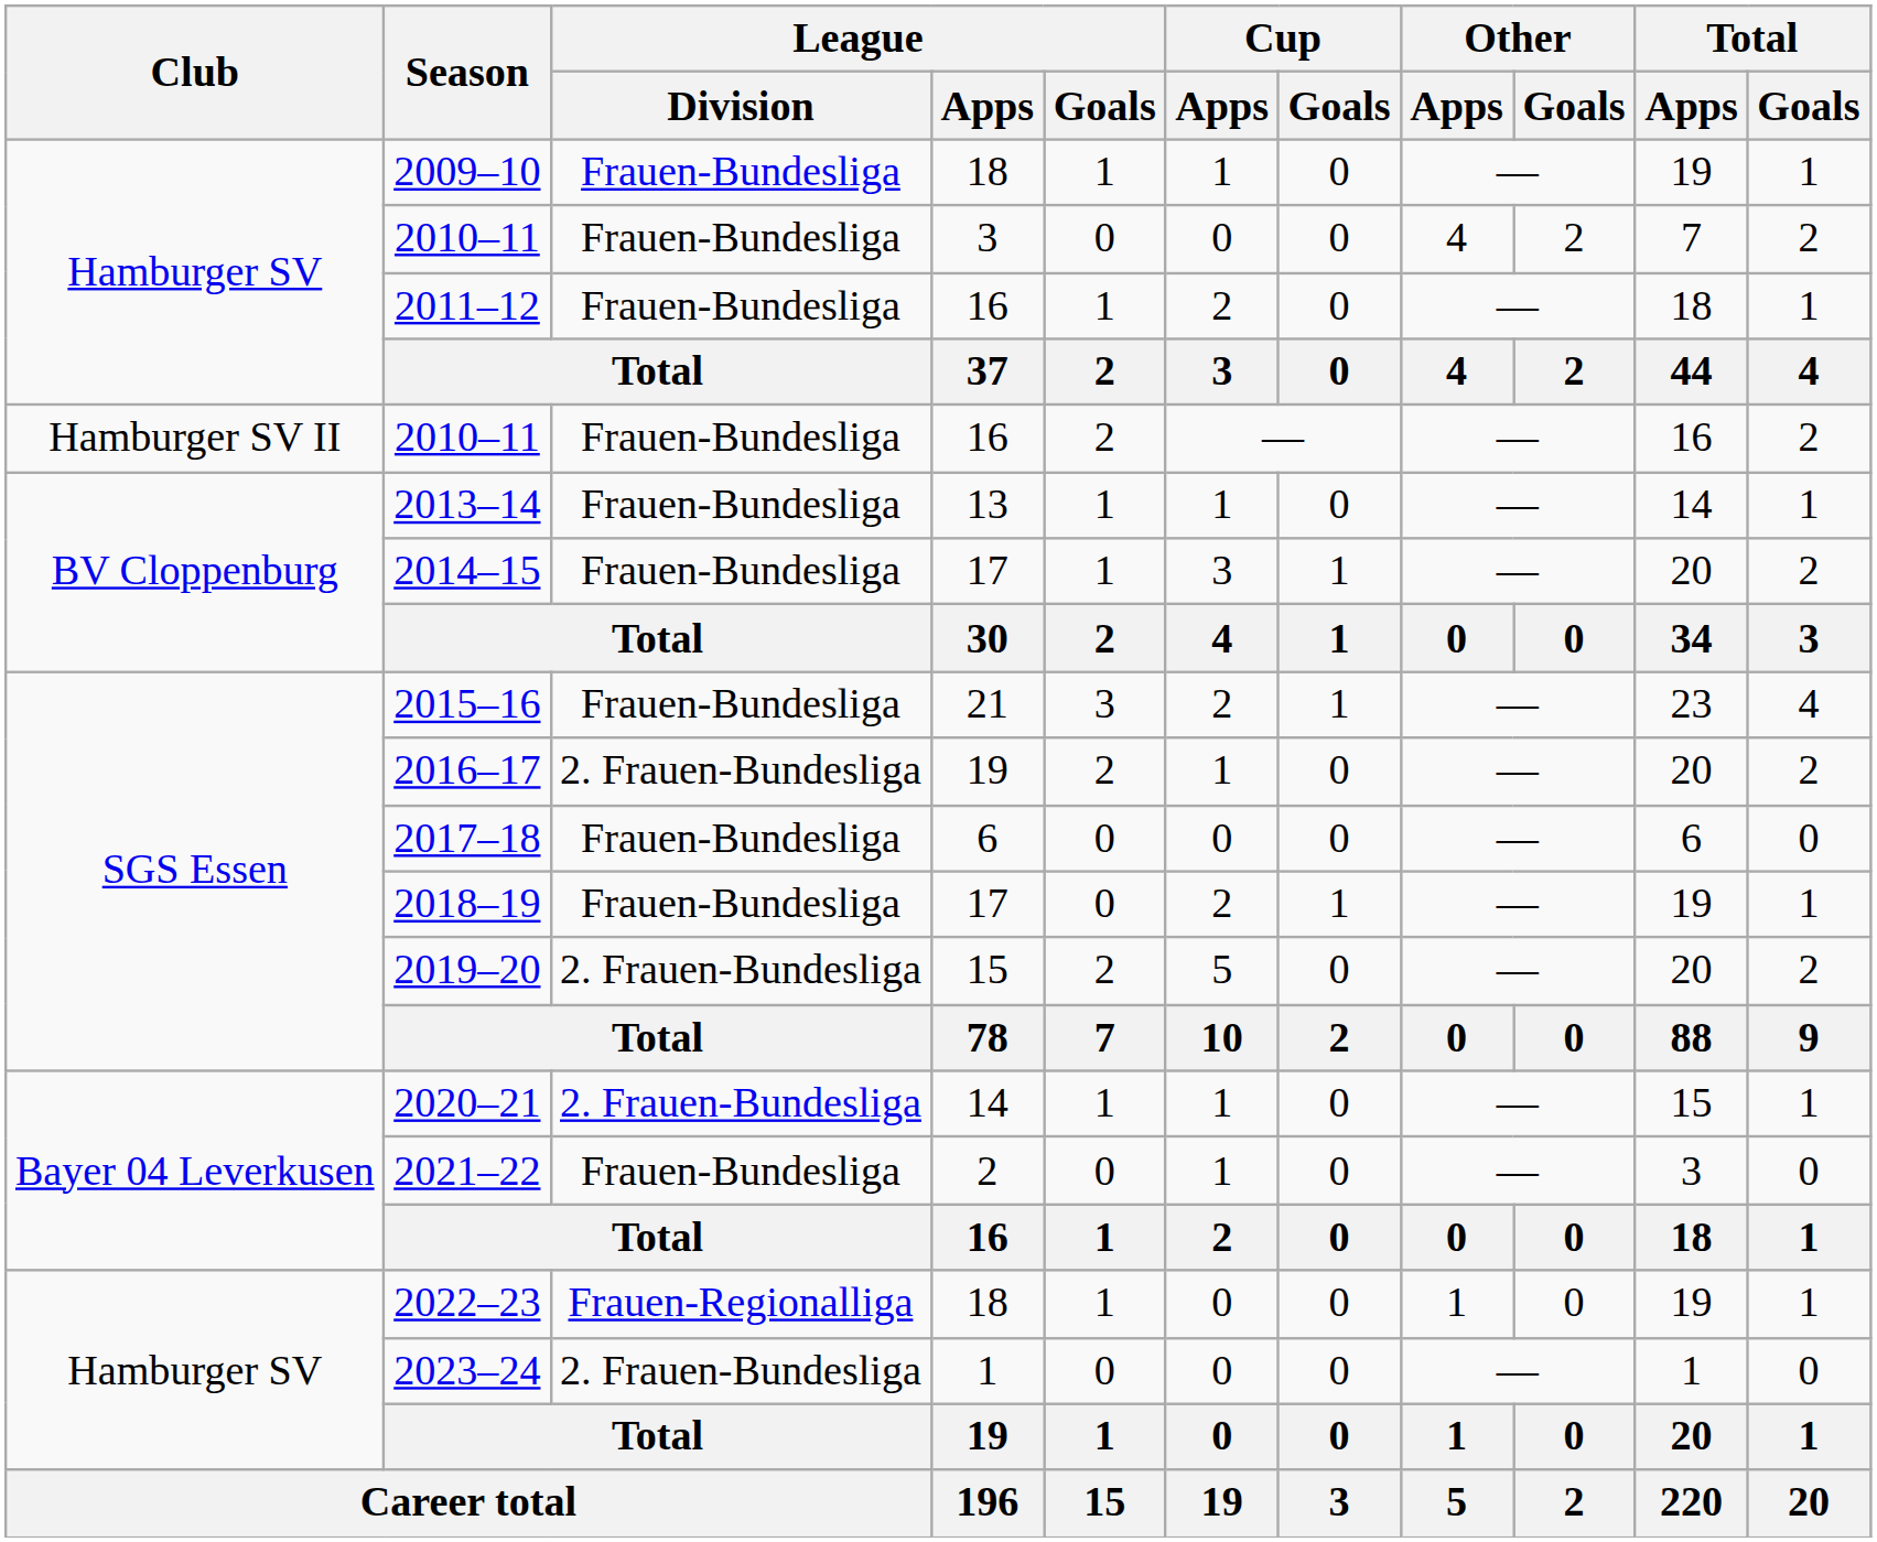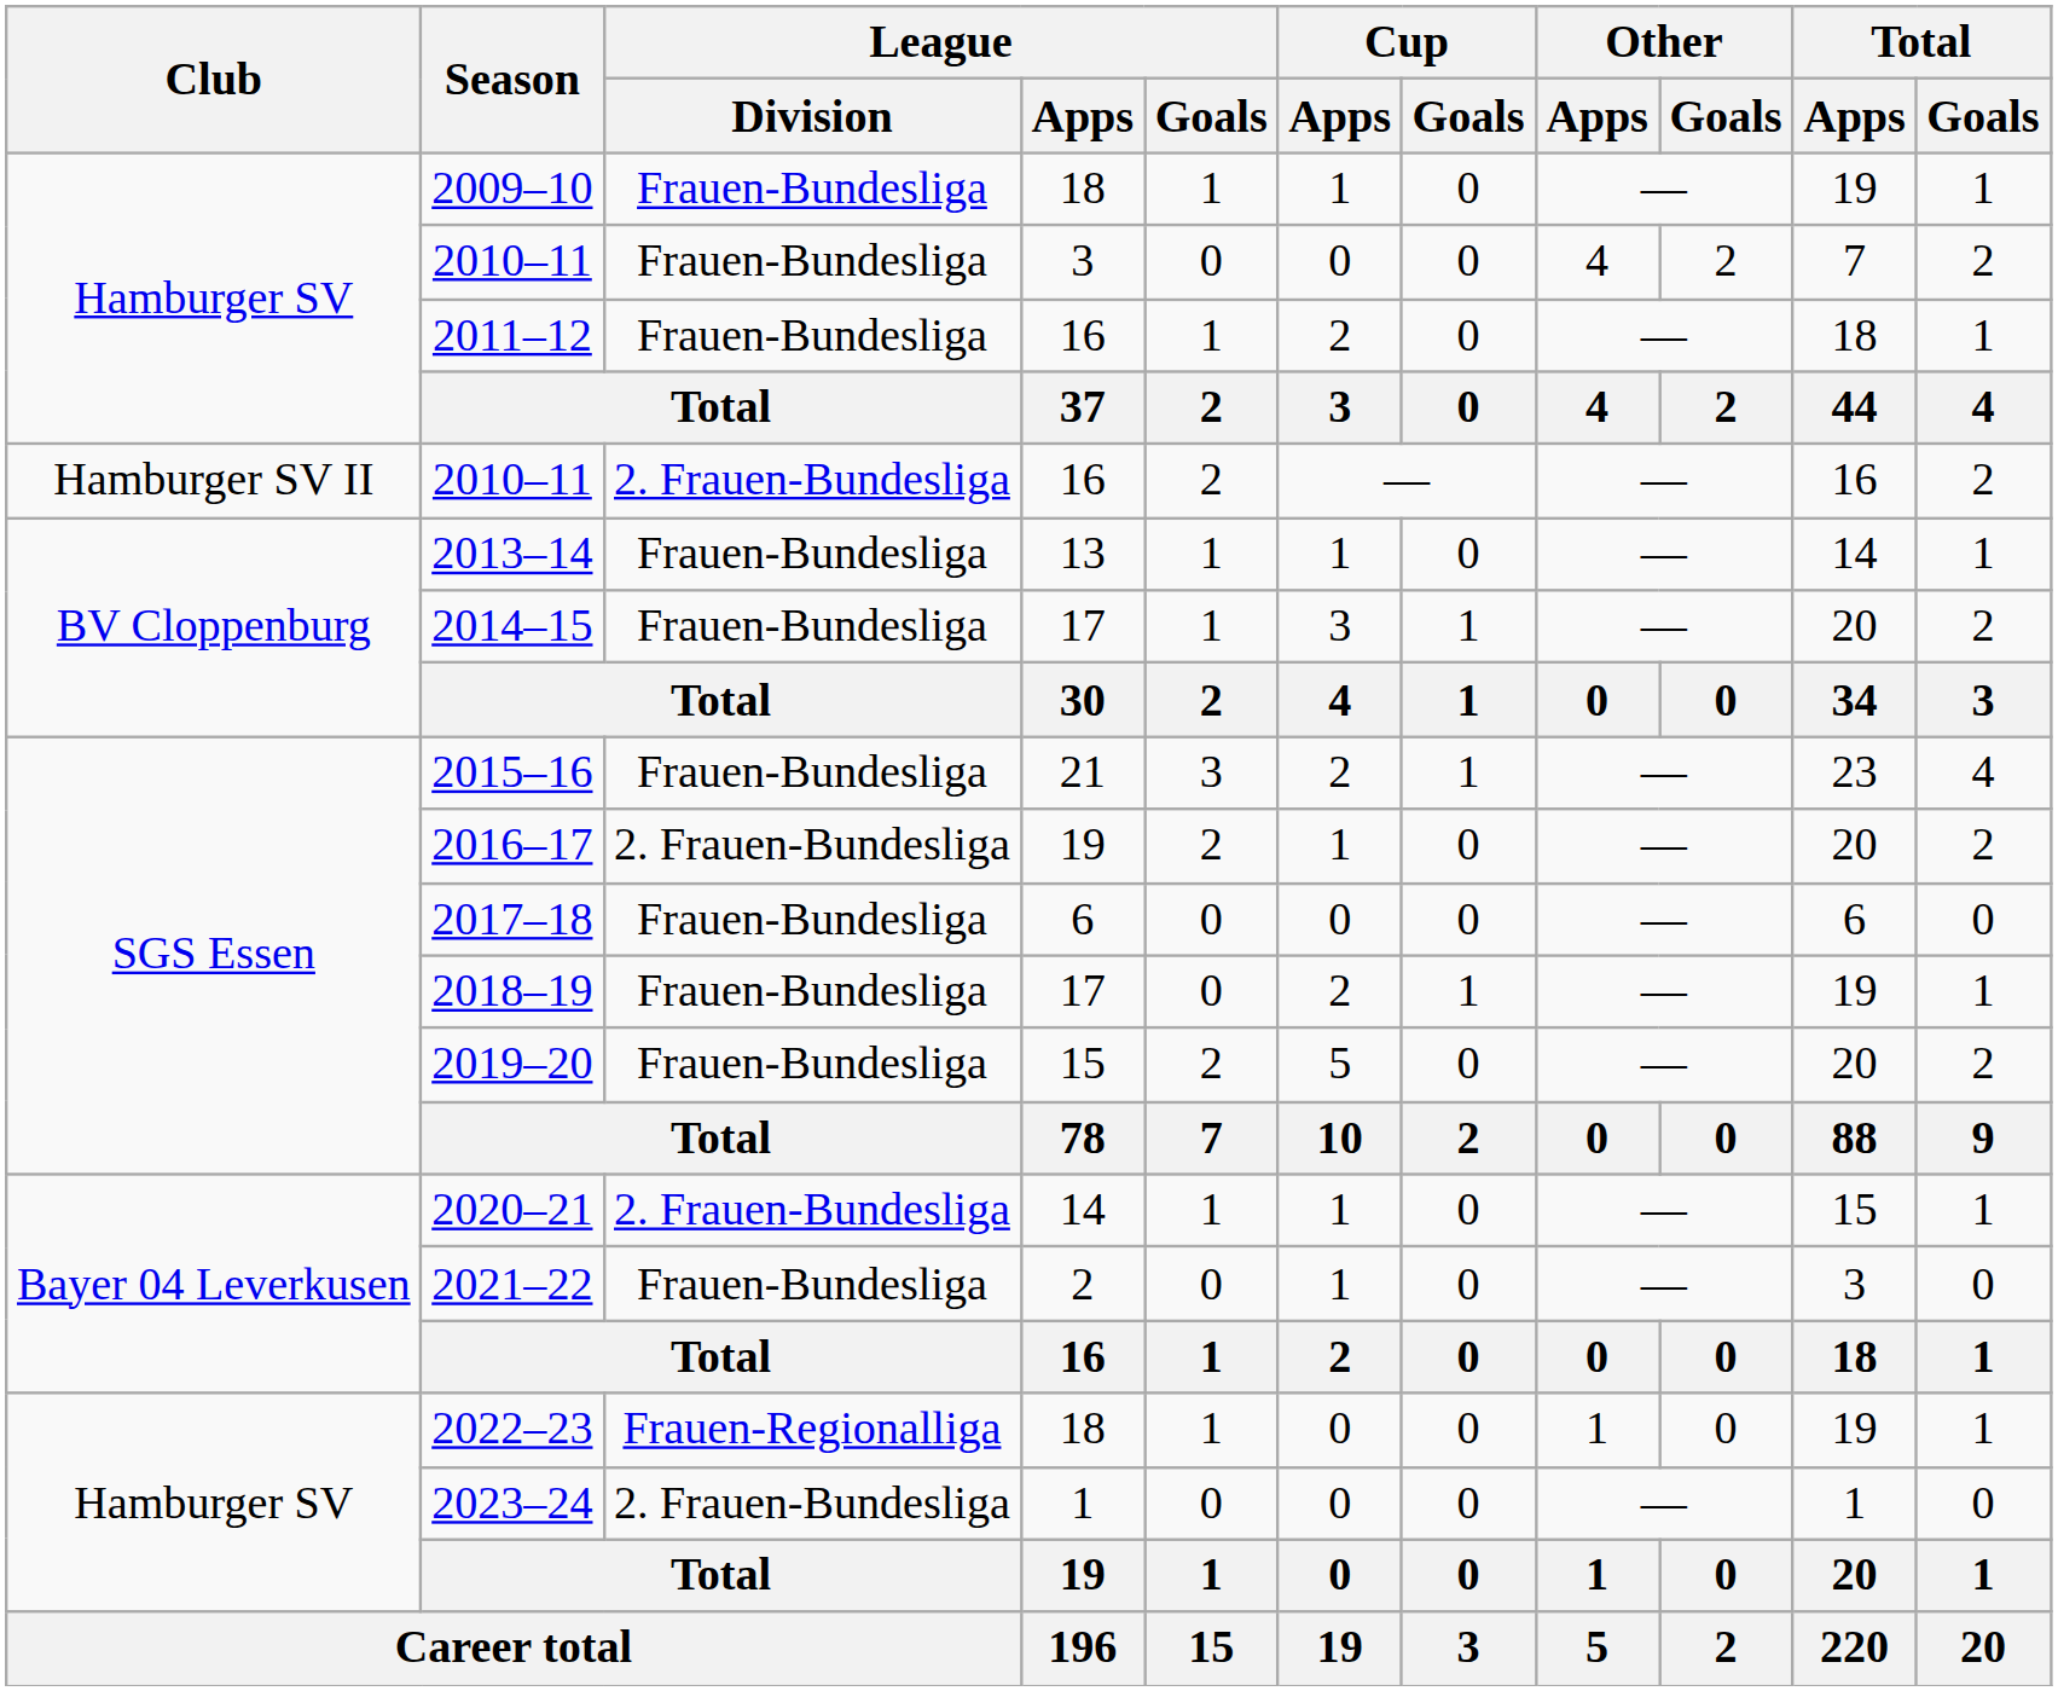2010–11 / 16 | League / Division: Frauen-Bundesliga -> 2. Frauen-Bundesliga
2019–20 | League / Division: 2. Frauen-Bundesliga -> Frauen-Bundesliga
